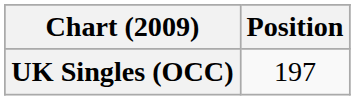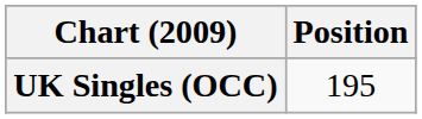UK Singles (OCC) | Position: 197 -> 195
